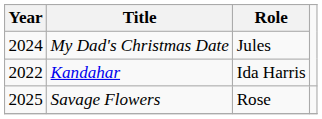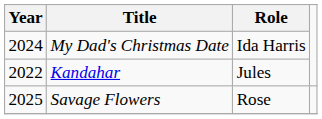My Dad's Christmas Date | Role: Jules -> Ida Harris
Kandahar | Role: Ida Harris -> Jules
